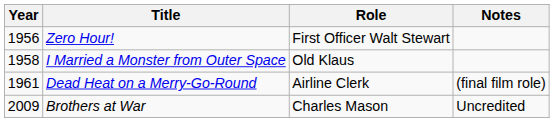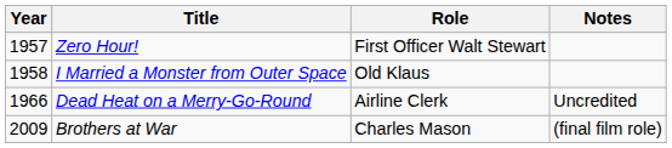Zero Hour! | Year: 1956 -> 1957
Dead Heat on a Merry-Go-Round | Year: 1961 -> 1966
Dead Heat on a Merry-Go-Round | Notes: (final film role) -> Uncredited
Brothers at War | Notes: Uncredited -> (final film role)
